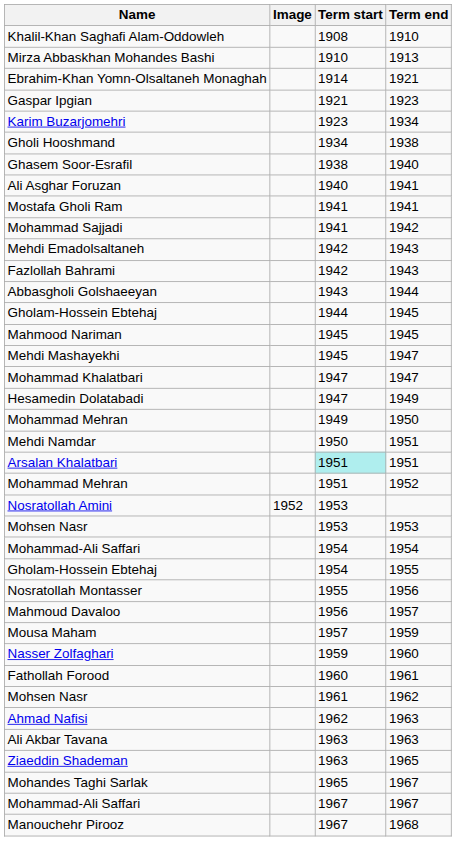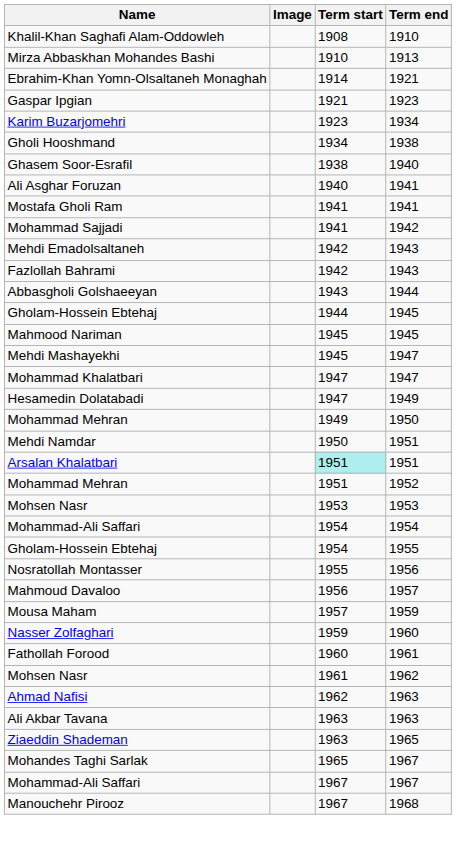- row: Nosratollah Amini | 1952 | 1953
